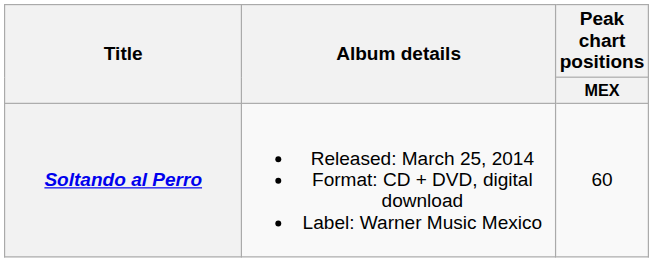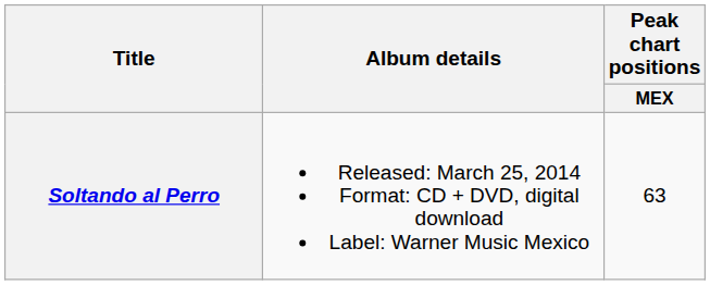Soltando al Perro | Peak chart positions / MEX: 60 -> 63
